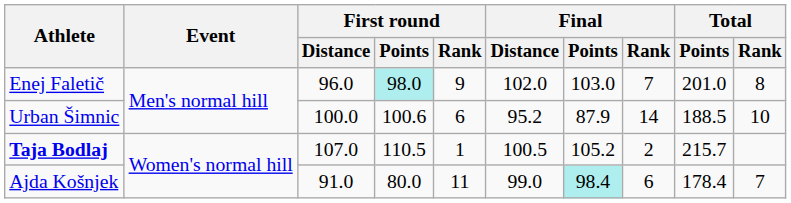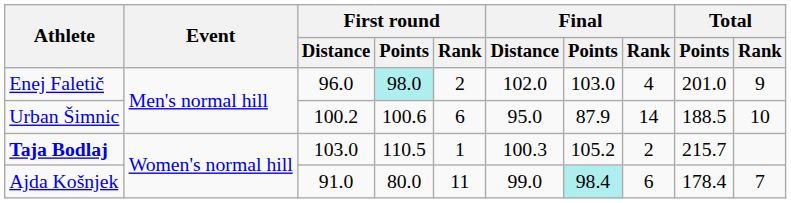Enej Faletič | First round / Rank: 9 -> 2
Enej Faletič | Final / Rank: 7 -> 4
Enej Faletič | Total / Rank: 8 -> 9
Urban Šimnic | First round / Distance: 100.0 -> 100.2
Urban Šimnic | Final / Distance: 95.2 -> 95.0
Taja Bodlaj | First round / Distance: 107.0 -> 103.0
Taja Bodlaj | Final / Distance: 100.5 -> 100.3
